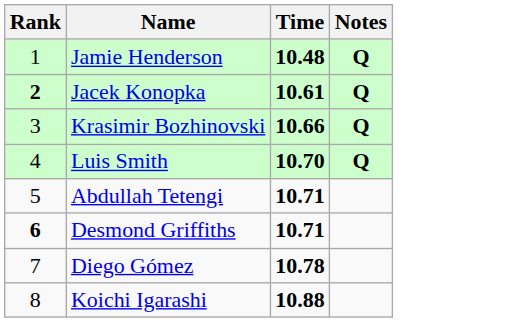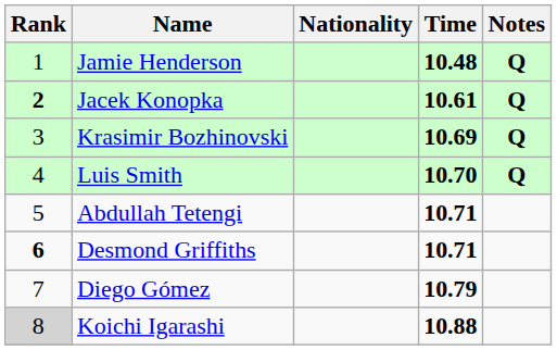+ column: Nationality
Krasimir Bozhinovski | Time: 10.66 -> 10.69
Diego Gómez | Time: 10.78 -> 10.79
Koichi Igarashi | Rank: no background -> lightgrey background
